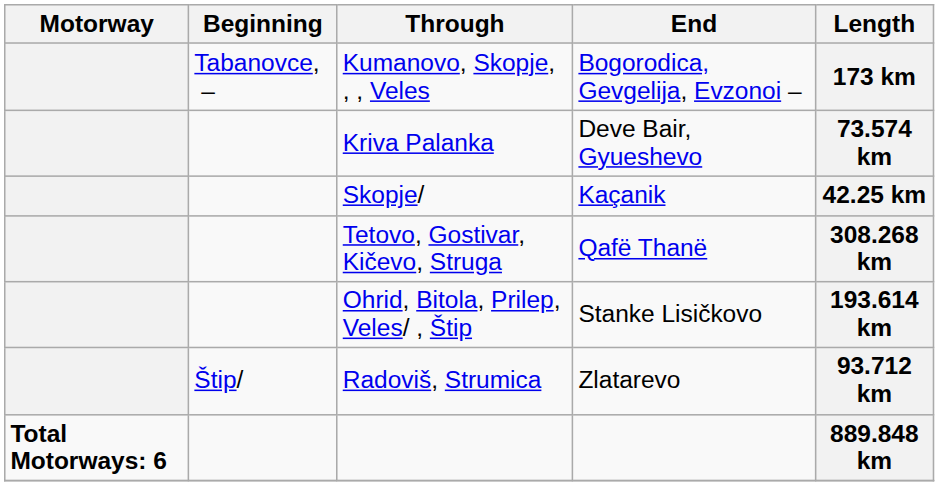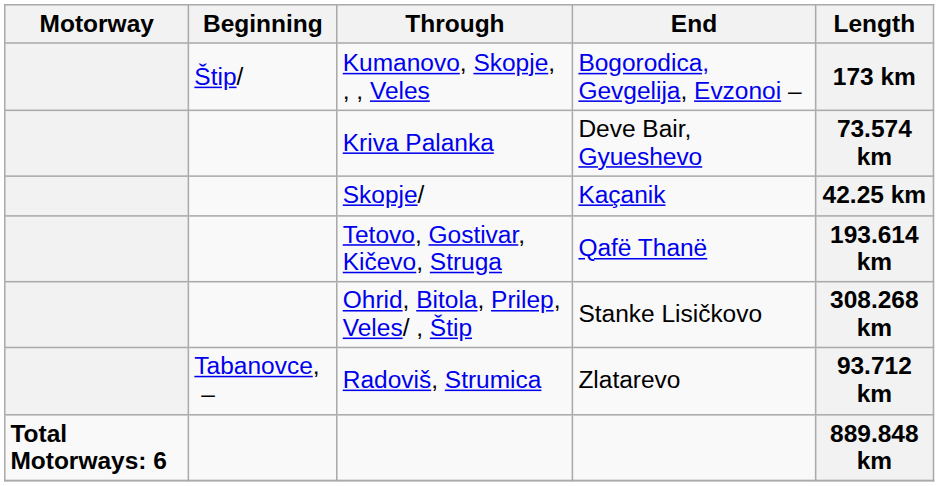Kumanovo, Skopje, , , Veles | Beginning: Tabanovce, – -> Štip/
Tetovo, Gostivar, Kičevo, Struga | Length: 308.268 km -> 193.614 km
Ohrid, Bitola, Prilep, Veles/ , Štip | Length: 193.614 km -> 308.268 km
Radoviš, Strumica | Beginning: Štip/ -> Tabanovce, –
